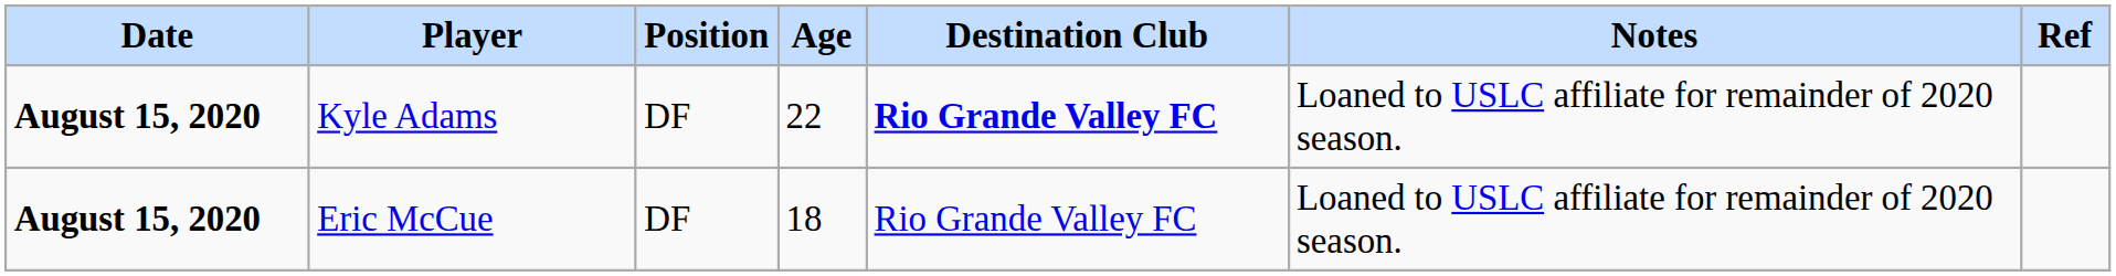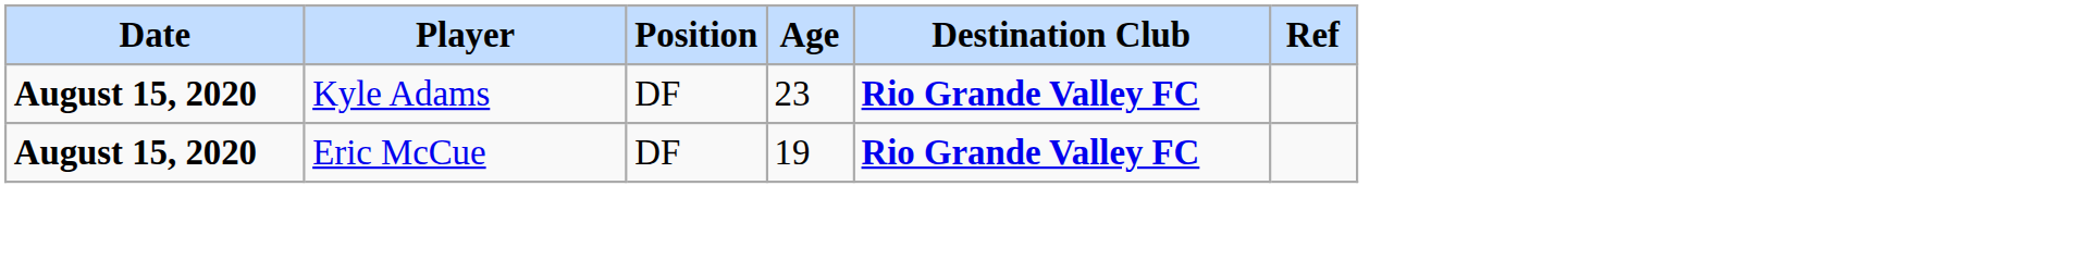- column: Notes | Loaned to USLC affiliate for remainder of 2020 season. | Loaned to USLC affiliate for remainder of 2020 season.
Kyle Adams | Age: 22 -> 23
Eric McCue | Age: 18 -> 19
Eric McCue | Destination Club: normal -> bold
